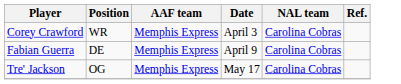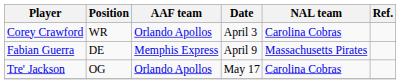Corey Crawford | AAF team: Memphis Express -> Orlando Apollos
Fabian Guerra | NAL team: Carolina Cobras -> Massachusetts Pirates
Tre' Jackson | AAF team: Memphis Express -> Orlando Apollos
